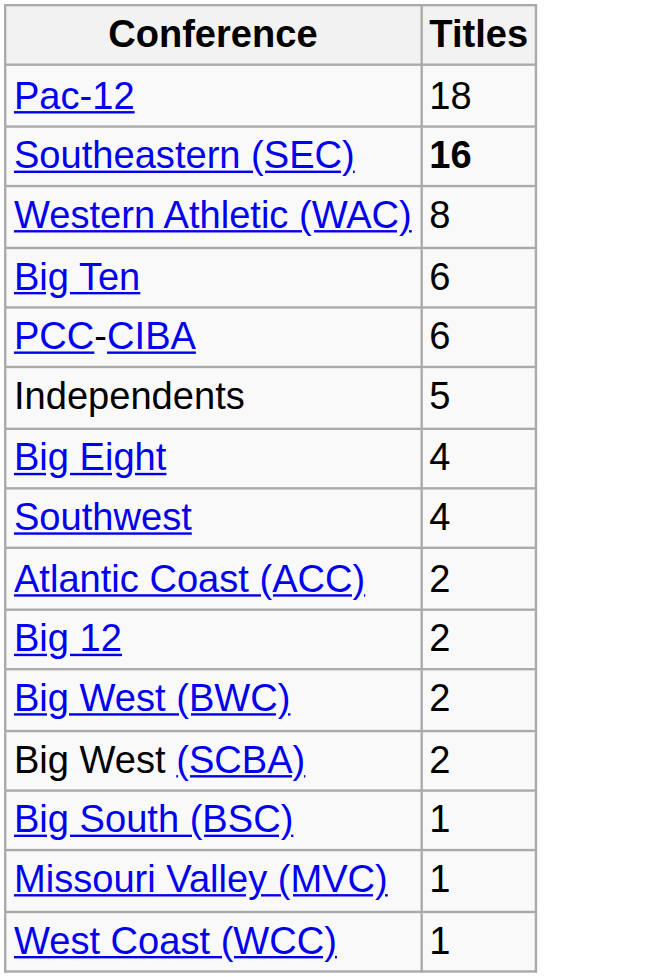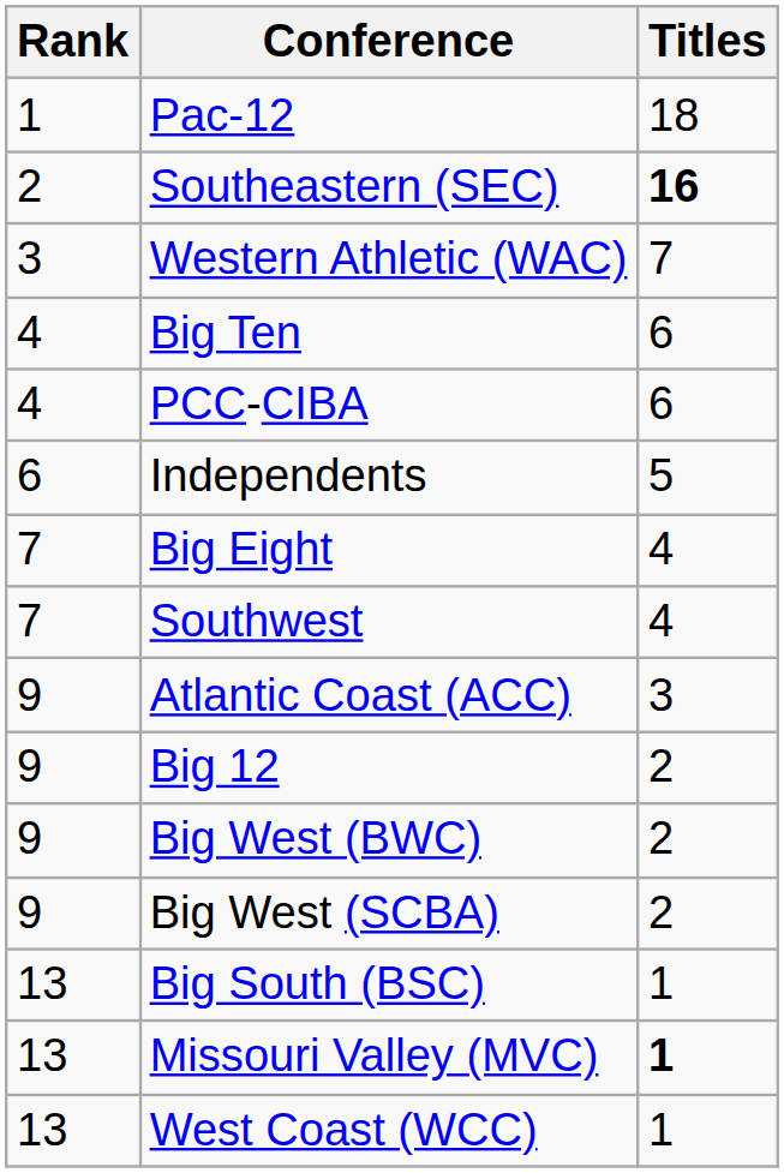+ column: Rank | 1 | 2 | 3 | 4 | 4 | 6 | 7 | 7 | 9 | 9 | 9 | 9 | 13 | 13 | 13
Western Athletic (WAC) | Titles: 8 -> 7
Atlantic Coast (ACC) | Titles: 2 -> 3
Missouri Valley (MVC) | Titles: normal -> bold
